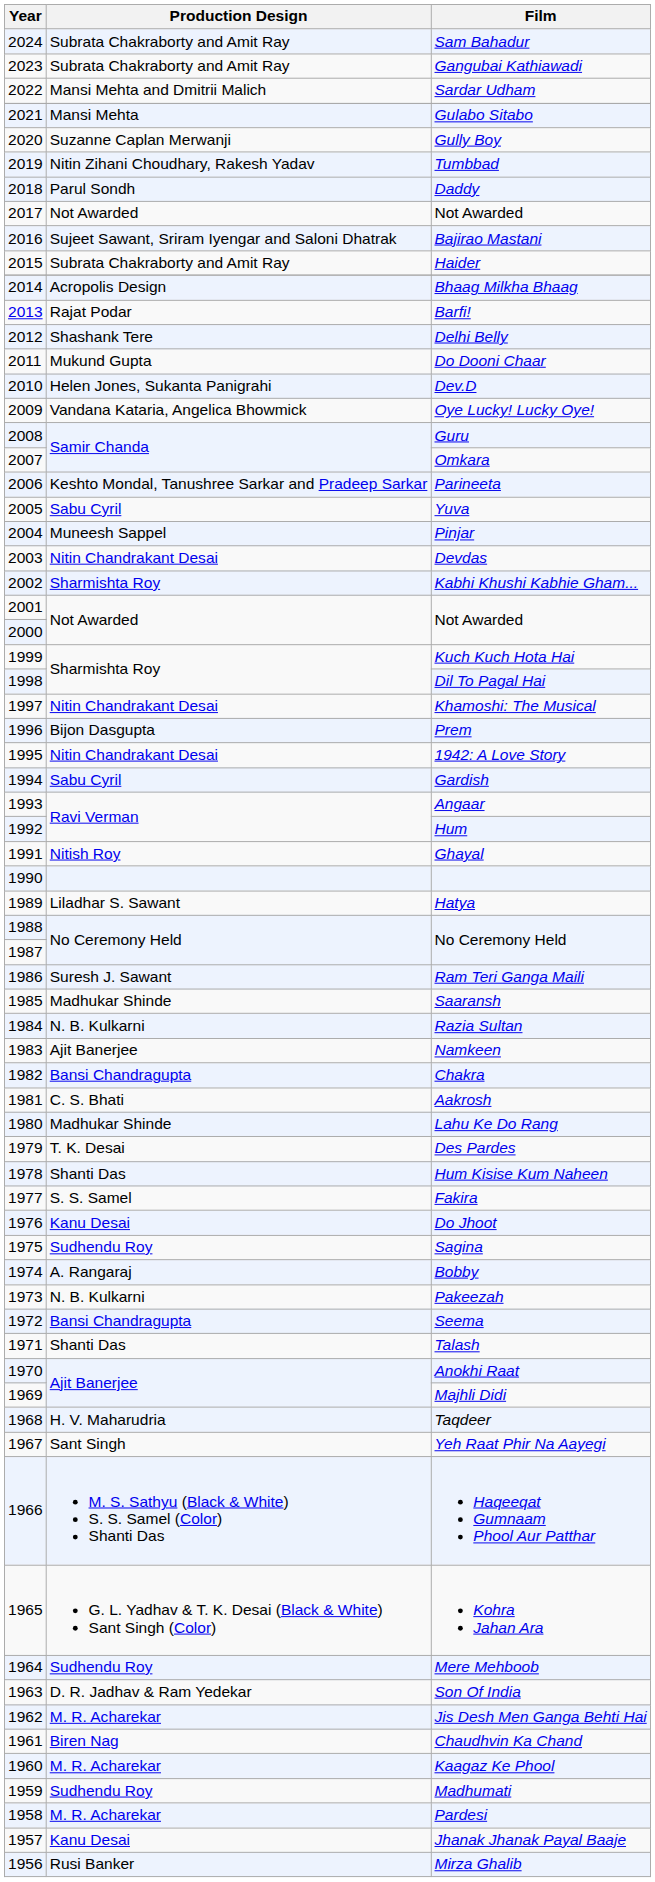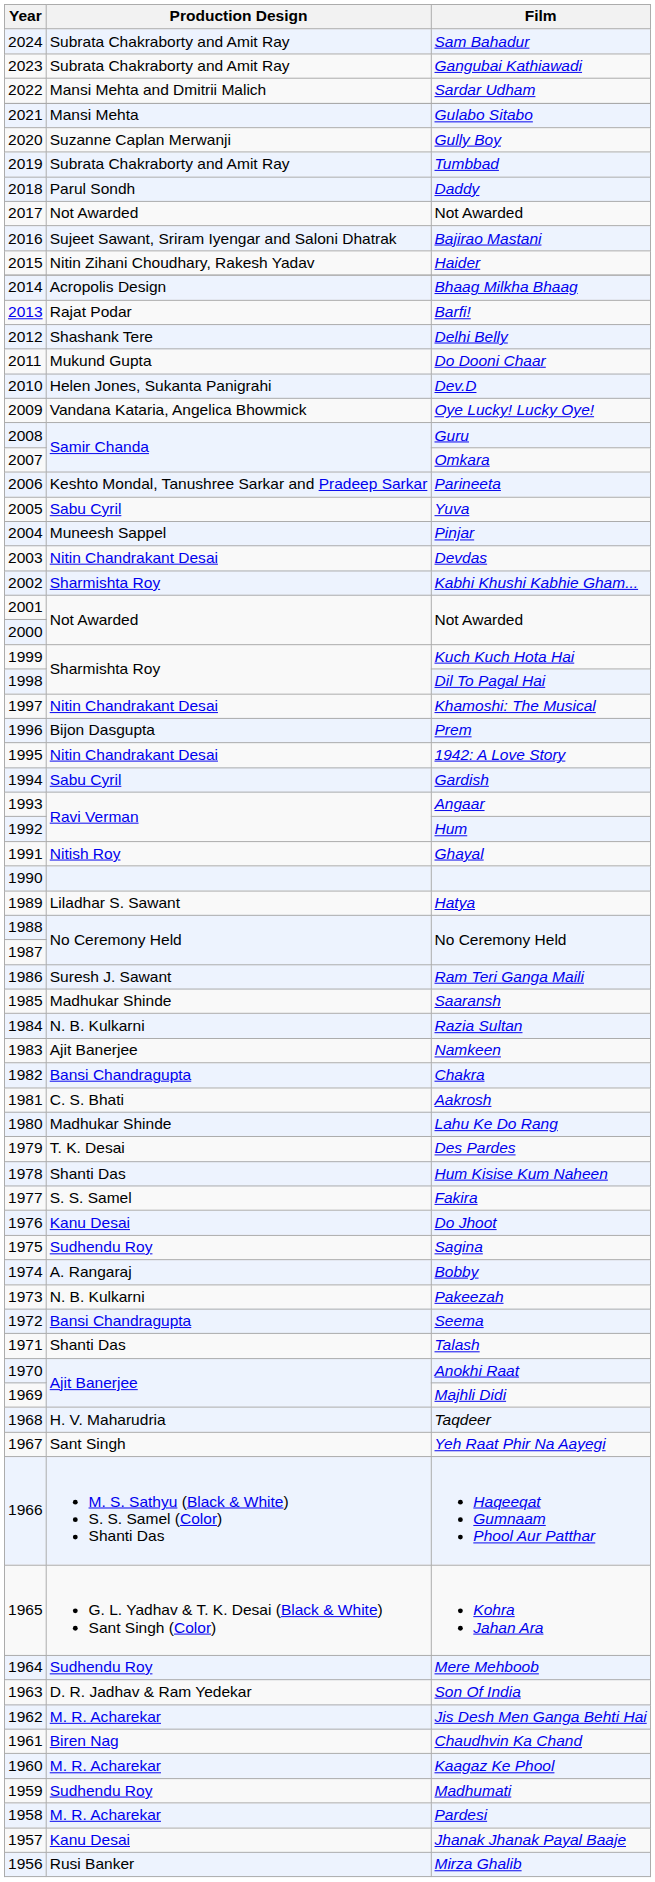Tumbbad | Production Design: Nitin Zihani Choudhary, Rakesh Yadav -> Subrata Chakraborty and Amit Ray
Haider | Production Design: Subrata Chakraborty and Amit Ray -> Nitin Zihani Choudhary, Rakesh Yadav
